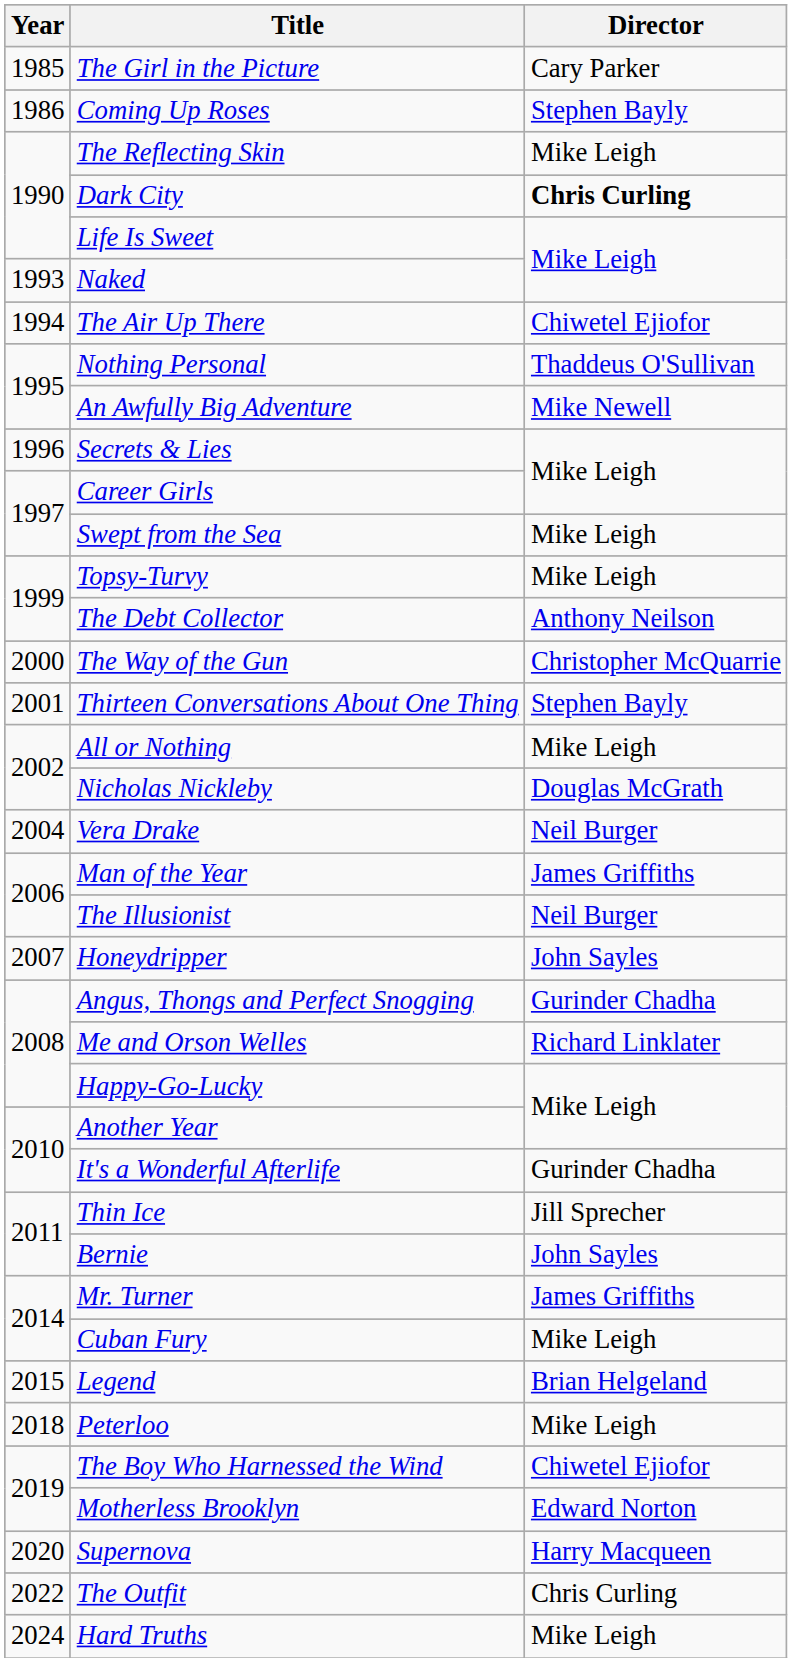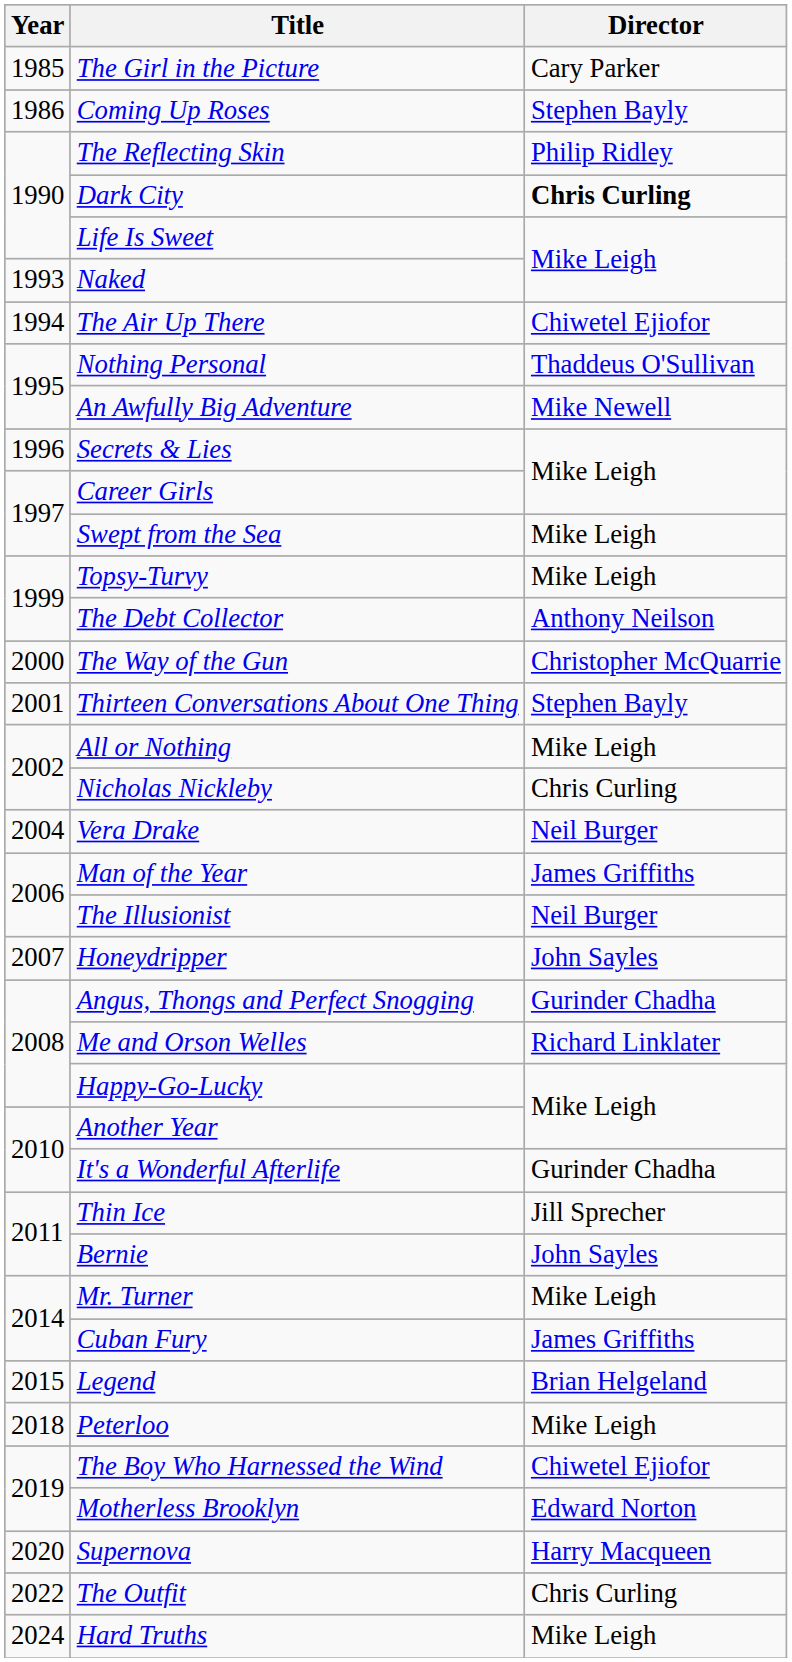The Reflecting Skin | Director: Mike Leigh -> Philip Ridley
Nicholas Nickleby | Director: Douglas McGrath -> Chris Curling
Mr. Turner | Director: James Griffiths -> Mike Leigh
Cuban Fury | Director: Mike Leigh -> James Griffiths
